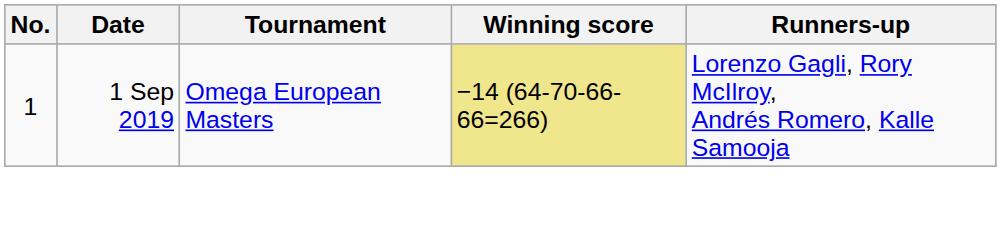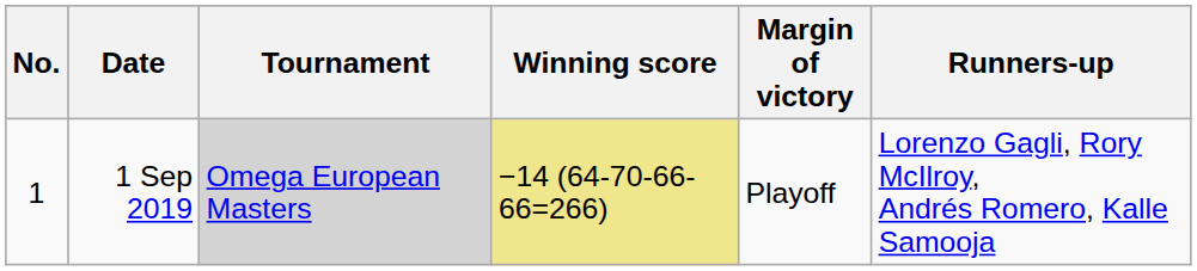+ column: Margin of victory | Playoff
1 Sep 2019 | Tournament: no background -> lightgrey background
